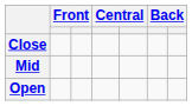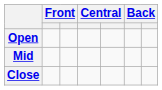rows swapped: Close <-> Open
